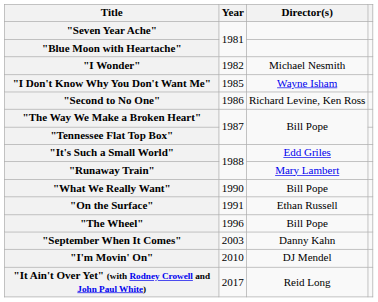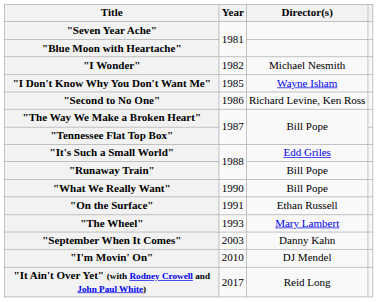"Runaway Train" | Director(s): Mary Lambert -> Bill Pope
"The Wheel" | Year: 1996 -> 1993
"The Wheel" | Director(s): Bill Pope -> Mary Lambert
